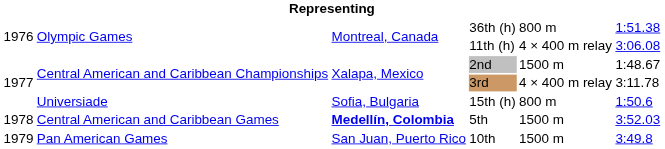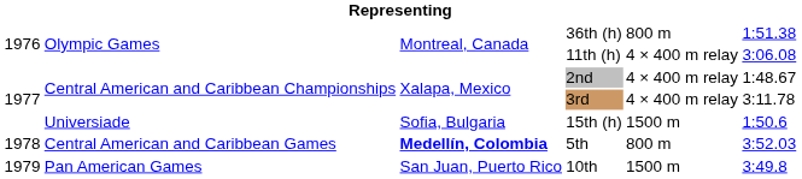2nd | column 5: 1500 m -> 4 × 400 m relay
15th (h) | column 5: 800 m -> 1500 m
5th | column 5: 1500 m -> 800 m
